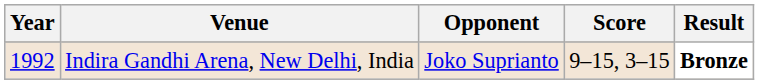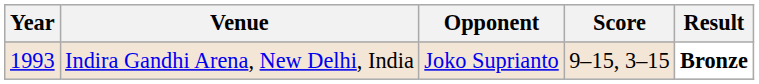Indira Gandhi Arena, New Delhi, India | Year: 1992 -> 1993
